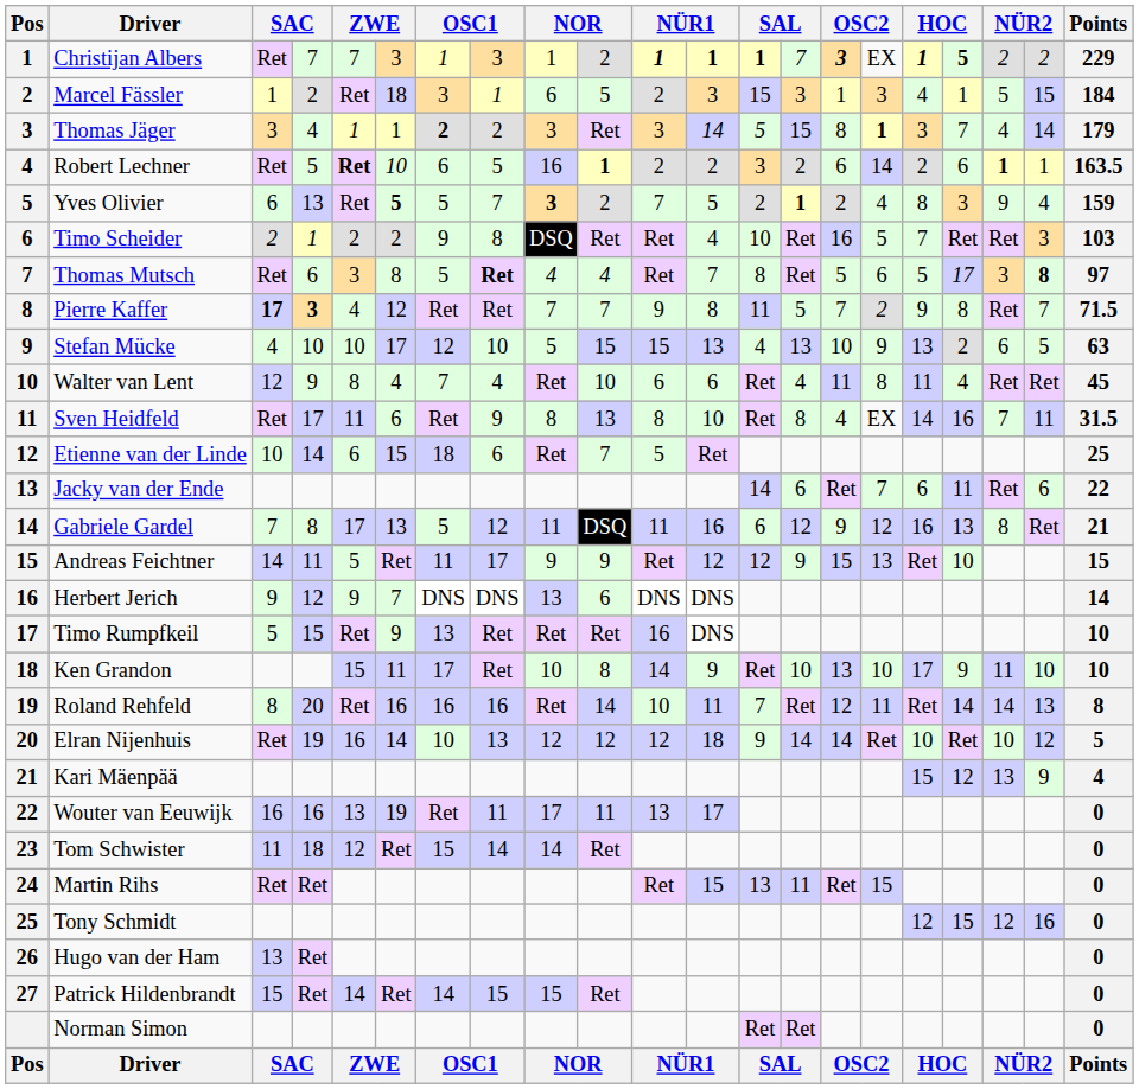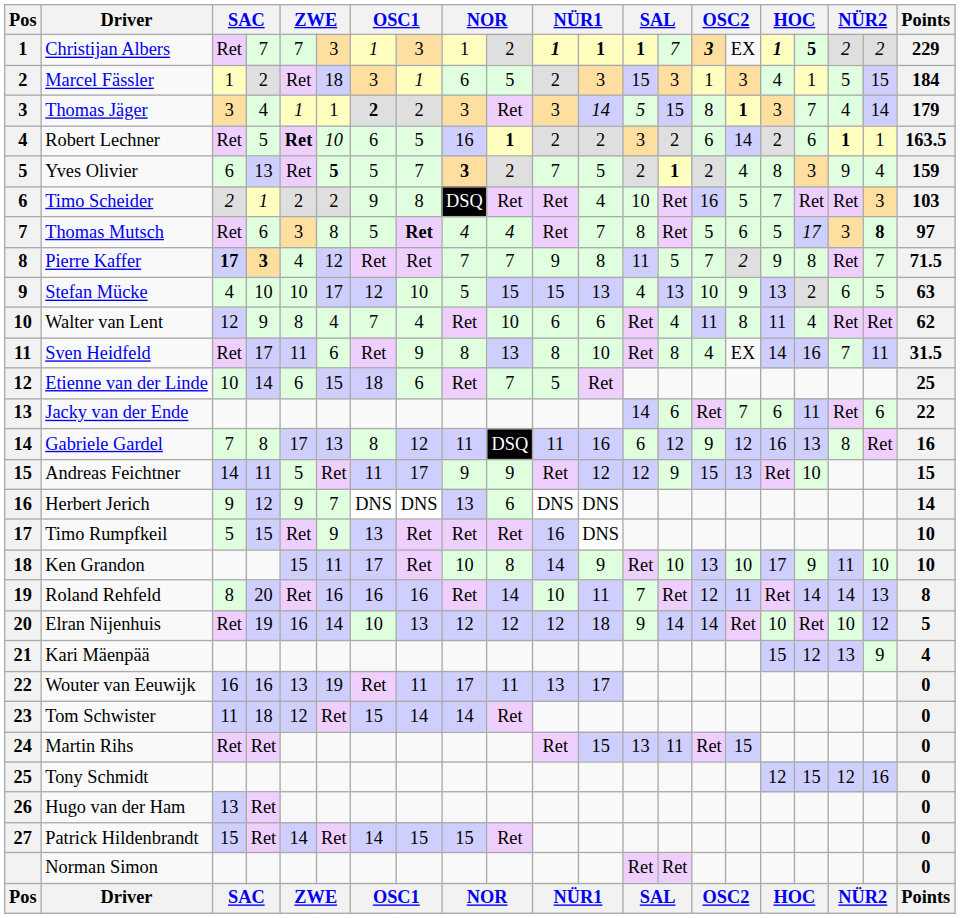Walter van Lent | Points: 45 -> 62
Gabriele Gardel | column 7: 5 -> 8
Gabriele Gardel | Points: 21 -> 16
